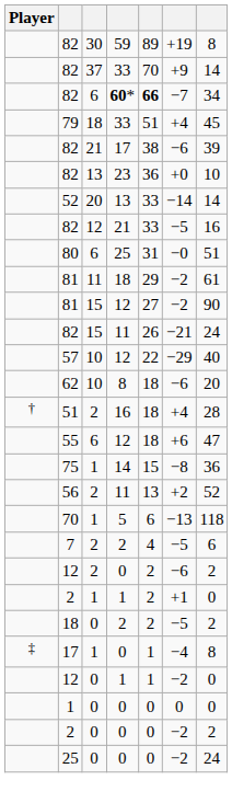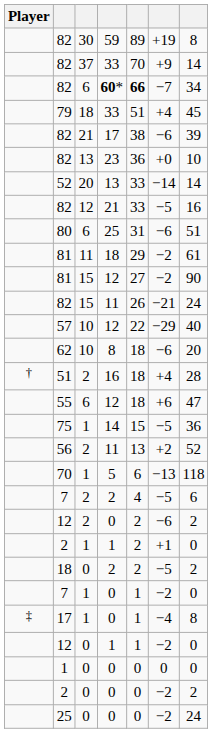80 | column 6: −0 -> −6
75 | column 6: −8 -> −5
+ row: 7 | 1 | 0 | 1 | −2 | 0
